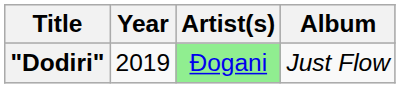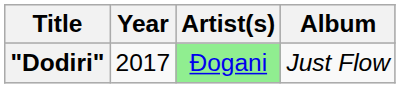"Dodiri" | Year: 2019 -> 2017
